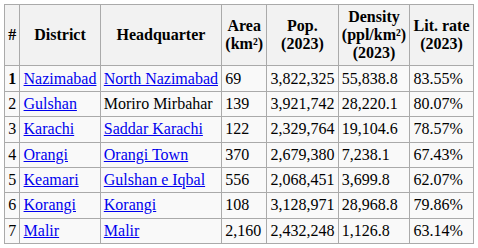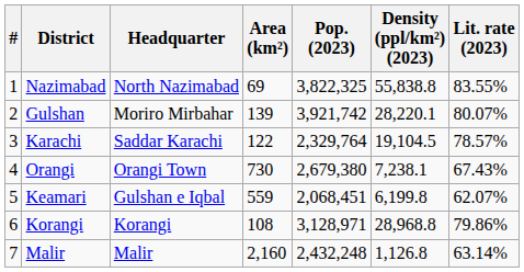Nazimabad | #: bold -> normal
Karachi | Density (ppl/km²) (2023): 19,104.6 -> 19,104.5
Orangi | Area (km²): 370 -> 730
Keamari | Area (km²): 556 -> 559
Keamari | Density (ppl/km²) (2023): 3,699.8 -> 6,199.8
